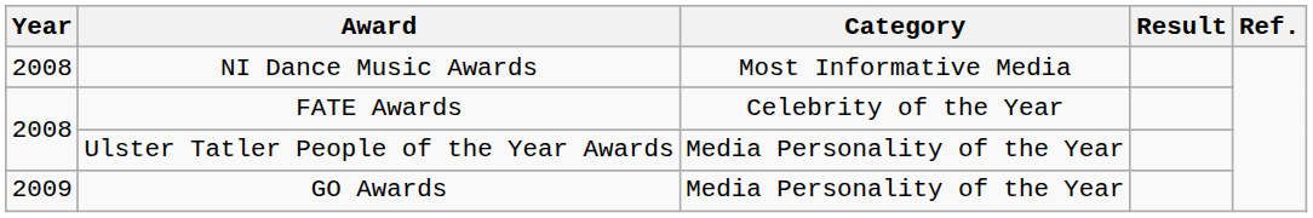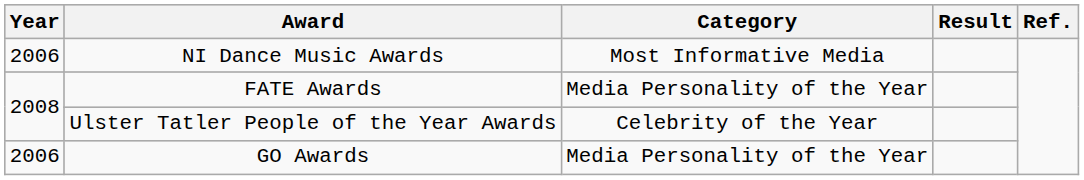NI Dance Music Awards | Year: 2008 -> 2006
FATE Awards | Category: Celebrity of the Year -> Media Personality of the Year
Ulster Tatler People of the Year Awards | Category: Media Personality of the Year -> Celebrity of the Year
GO Awards | Year: 2009 -> 2006
